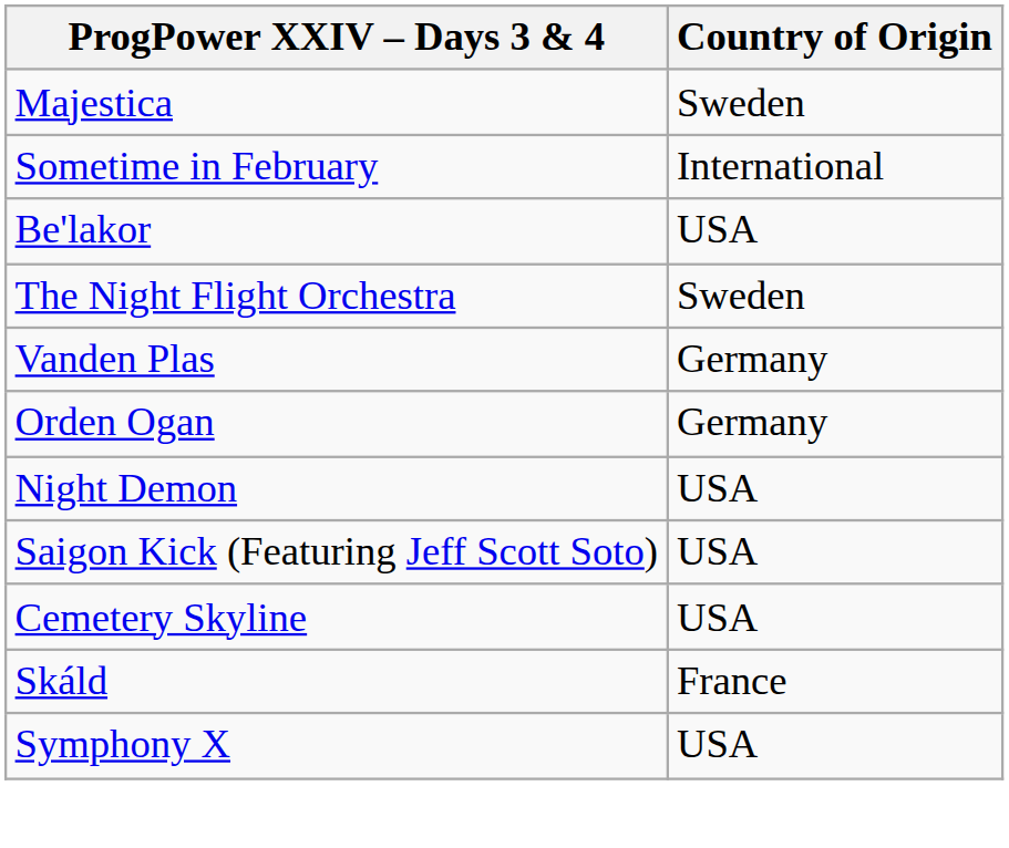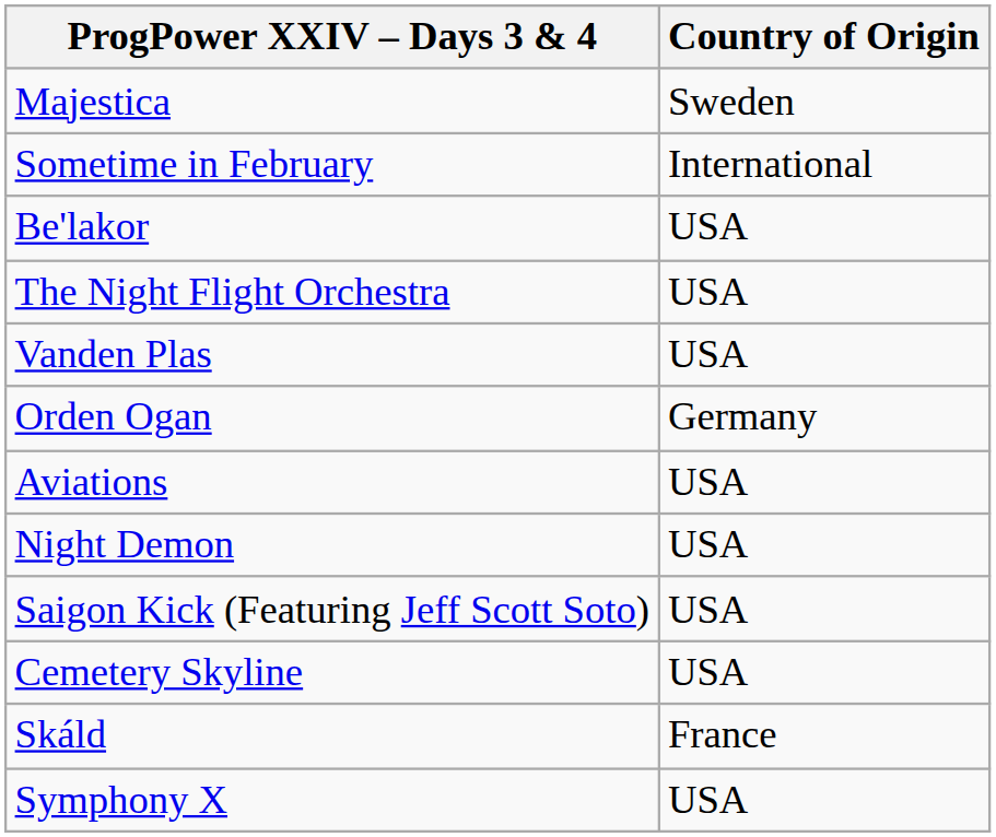The Night Flight Orchestra | Country of Origin: Sweden -> USA
Vanden Plas | Country of Origin: Germany -> USA
+ row: Aviations | USA
